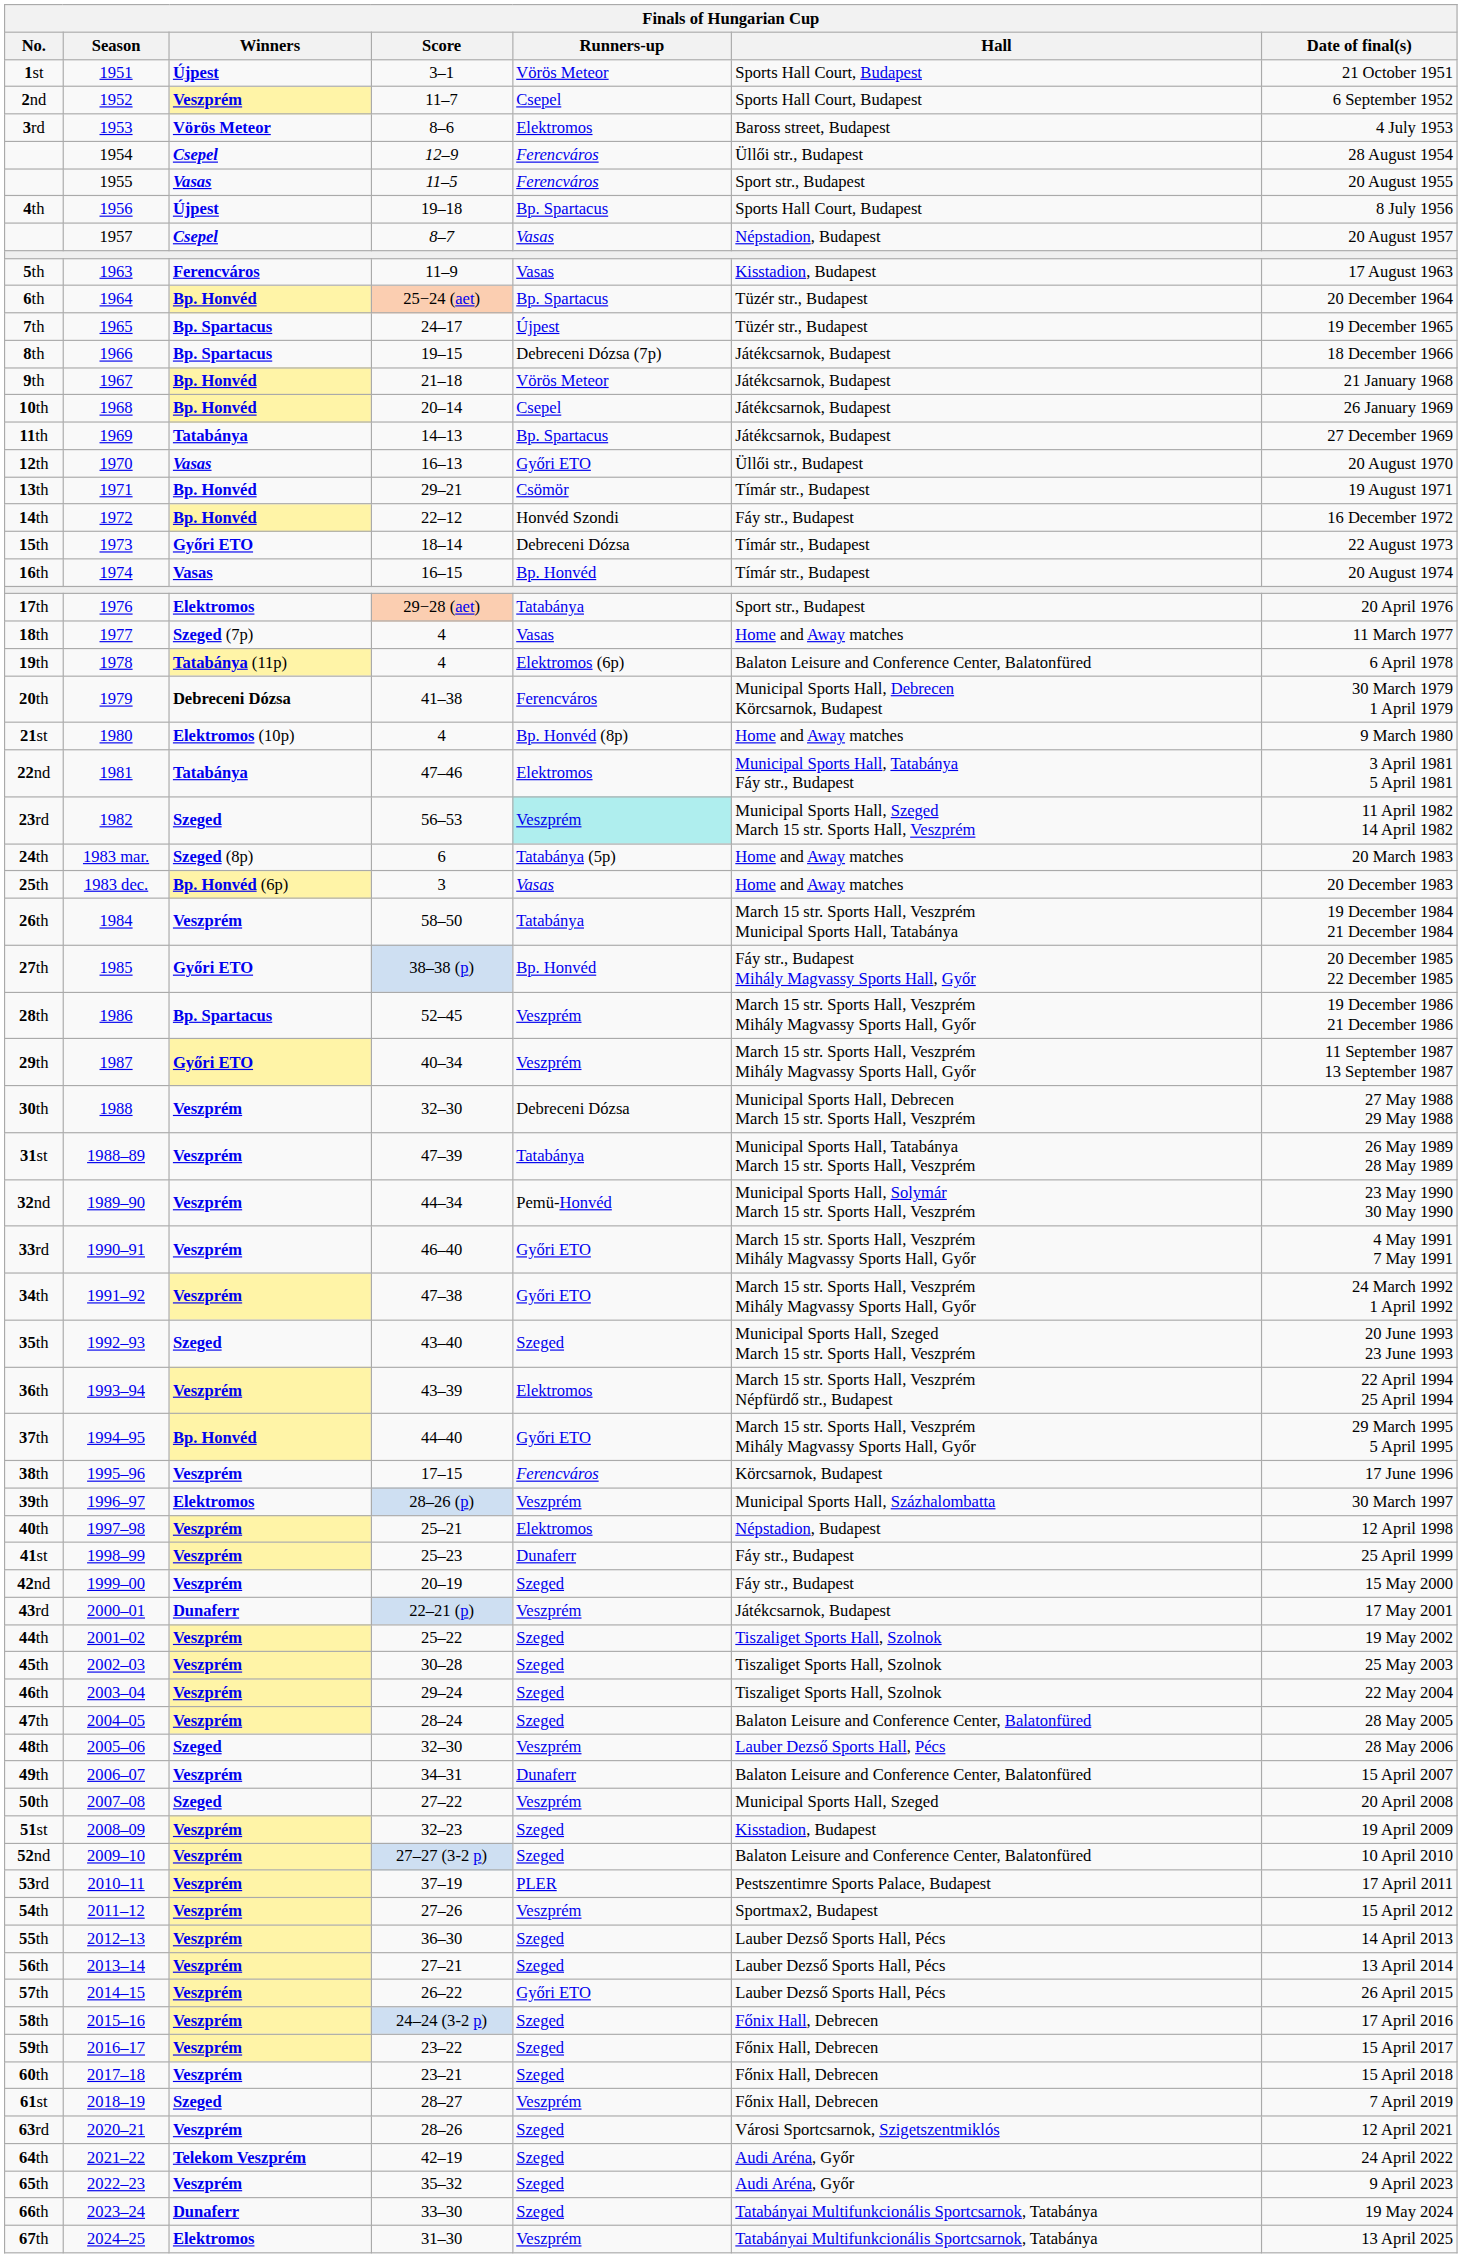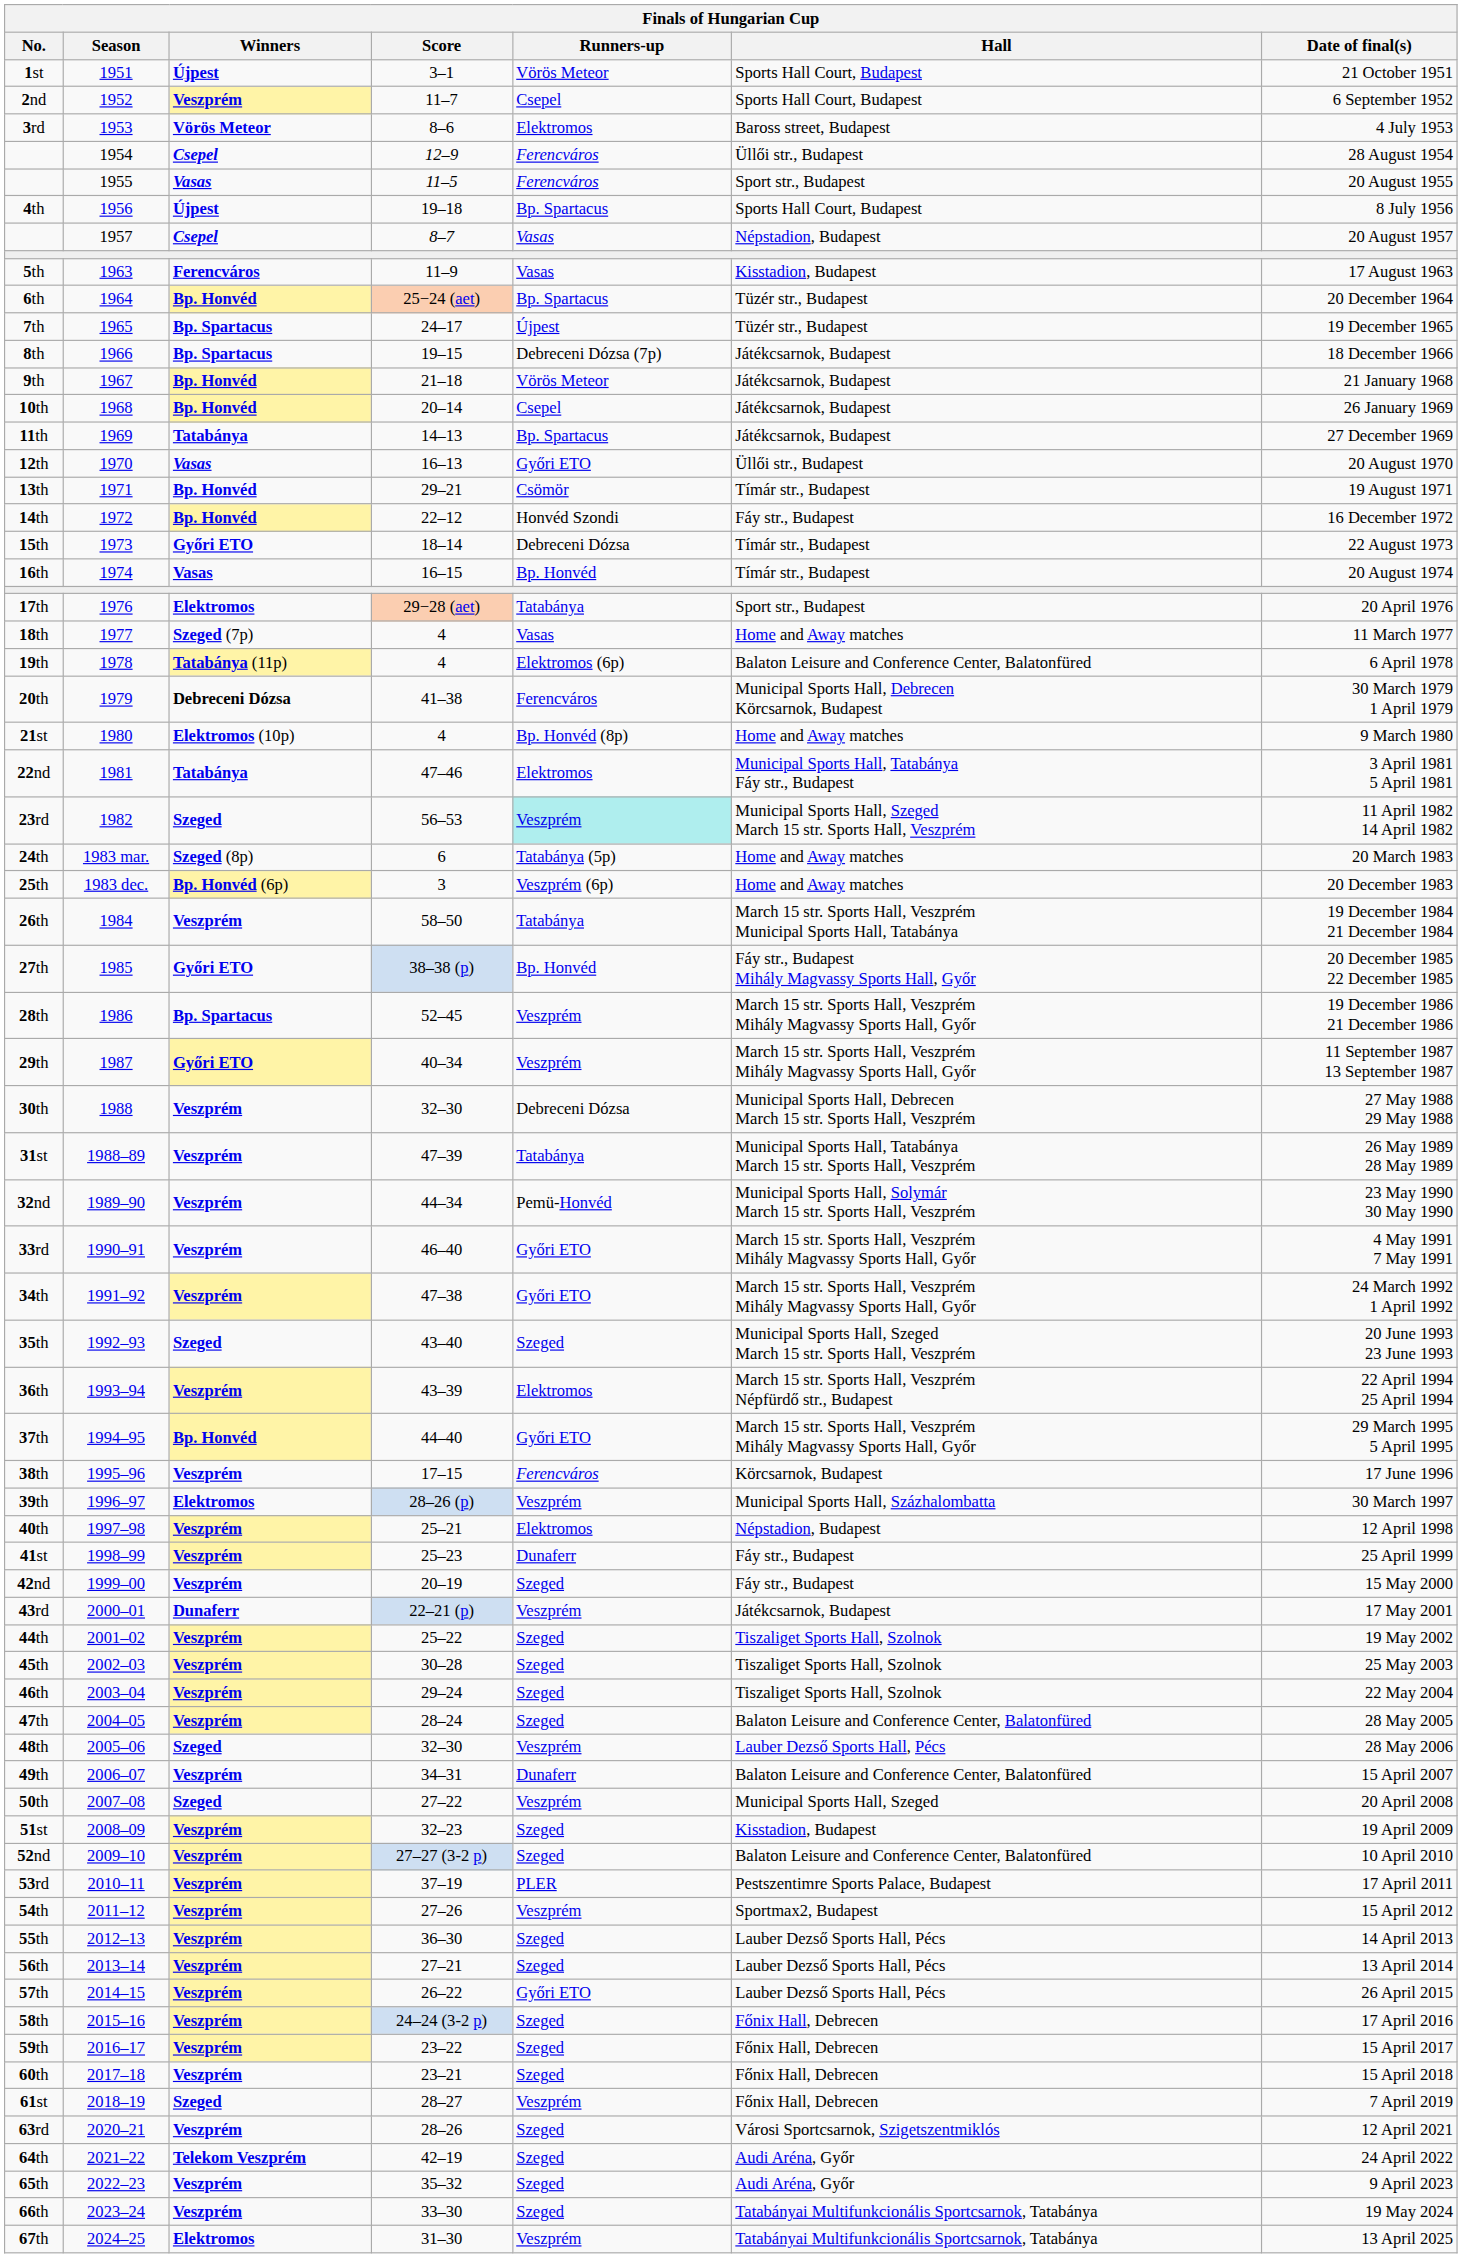25th | Runners-up: Vasas -> Veszprém (6p)
66th | Winners: Dunaferr -> Veszprém
